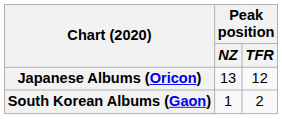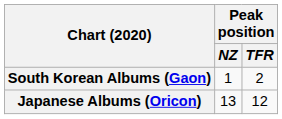rows swapped: Japanese Albums (Oricon) <-> South Korean Albums (Gaon)
